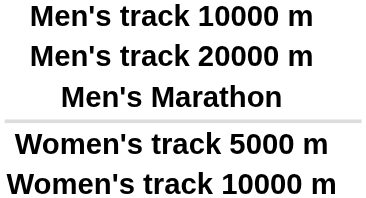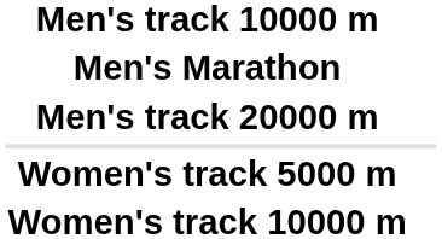rows swapped: Men's track 20000 m <-> Men's Marathon
